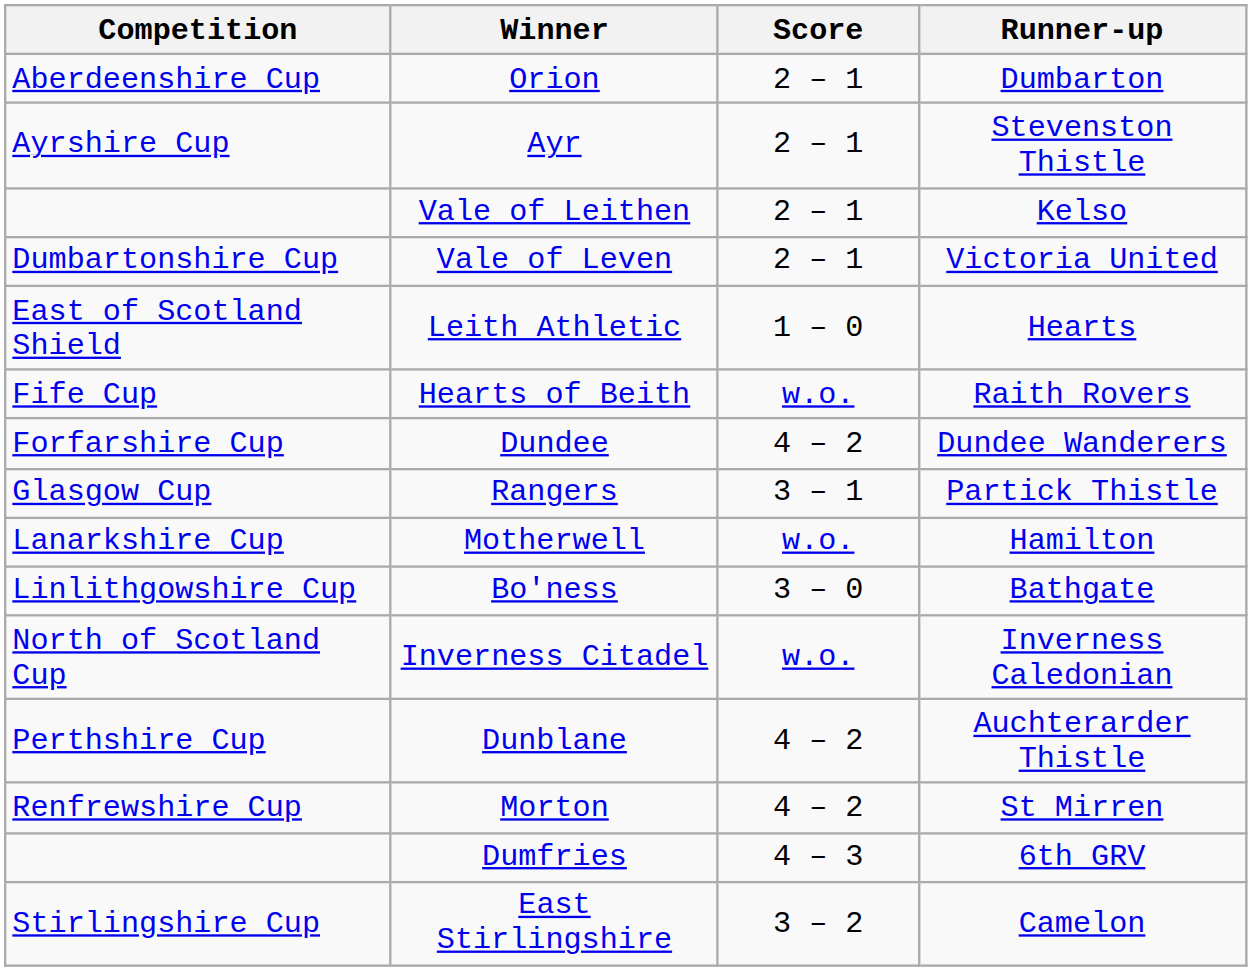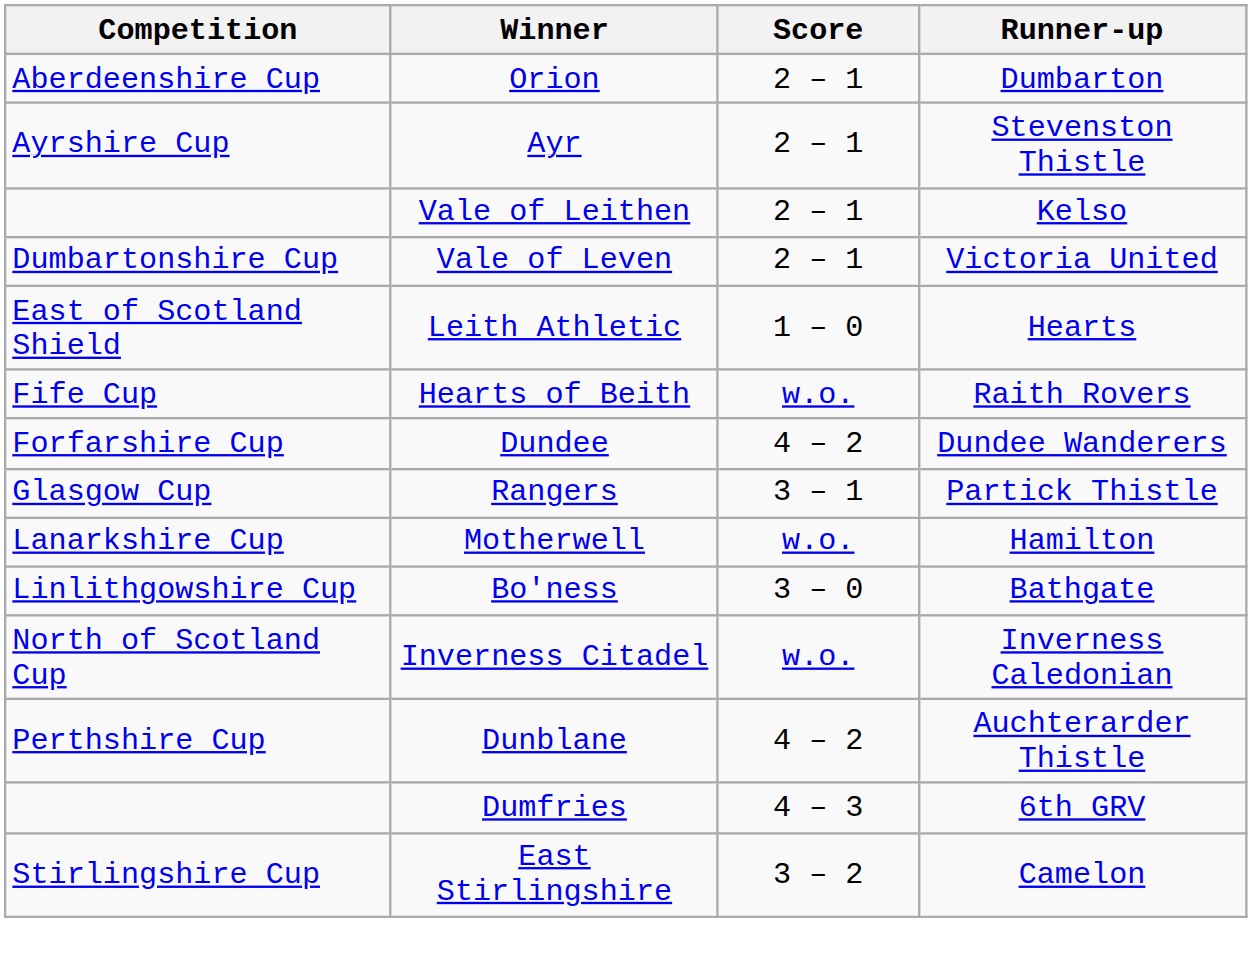- row: Renfrewshire Cup | Morton | 4 – 2 | St Mirren
